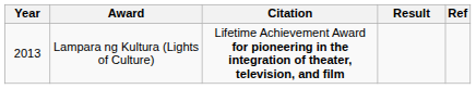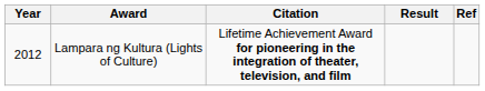Lampara ng Kultura (Lights of Culture) | Year: 2013 -> 2012
